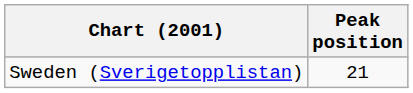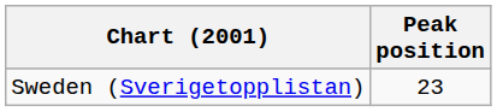Sweden (Sverigetopplistan) | Peak position: 21 -> 23
